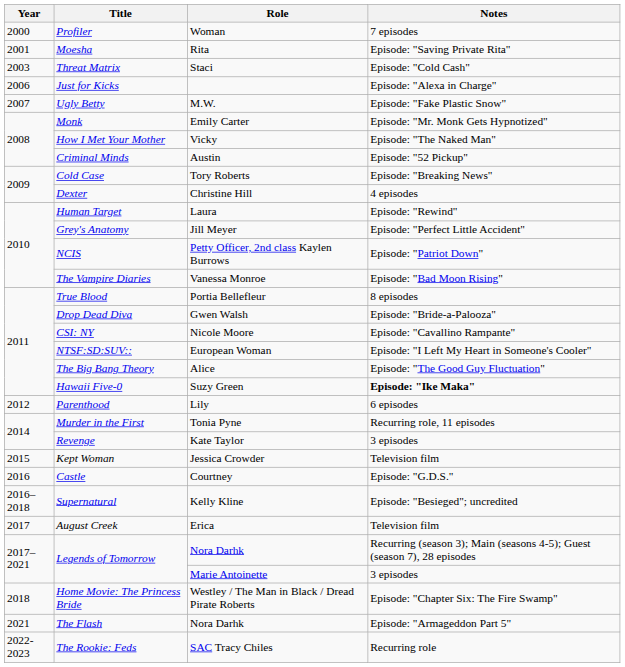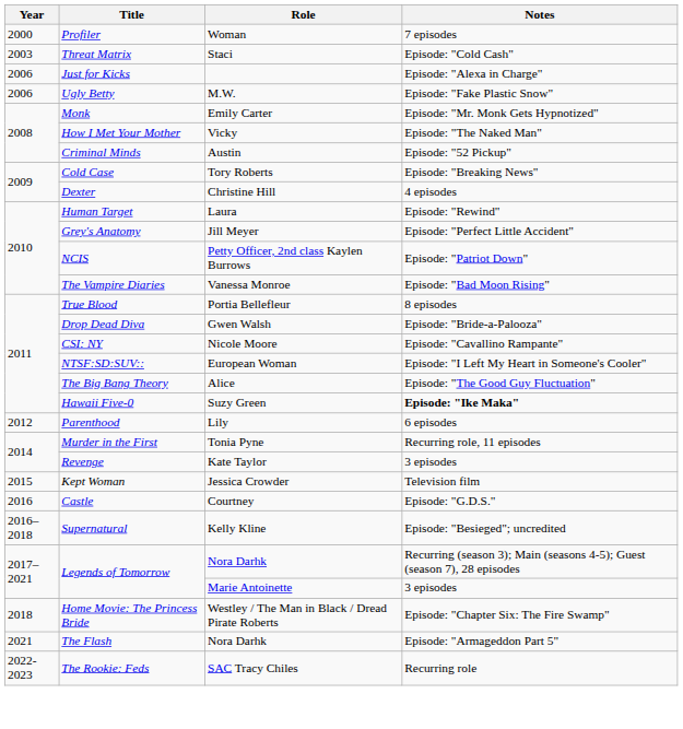- row: 2001 | Moesha | Rita | Episode: "Saving Private Rita"
Ugly Betty | Year: 2007 -> 2006
- row: 2017 | August Creek | Erica | Television film
